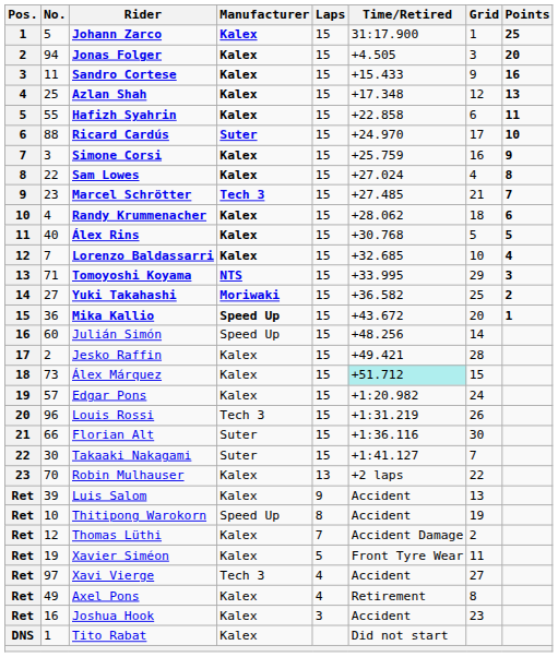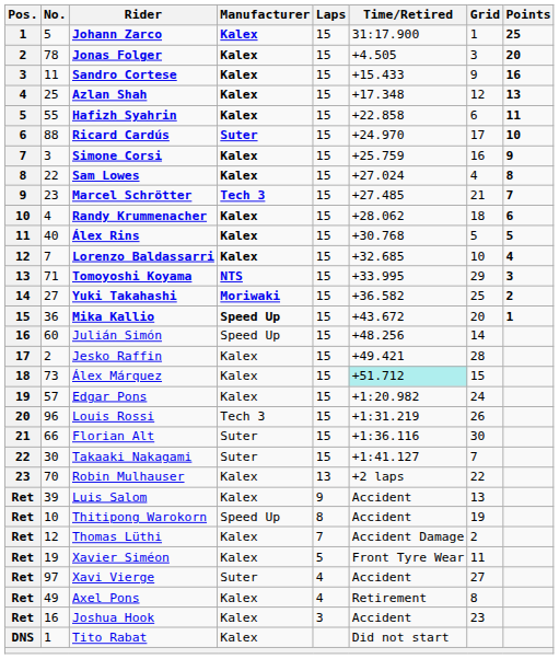Jonas Folger | No.: 94 -> 78
Xavi Vierge | Manufacturer: Tech 3 -> Suter
